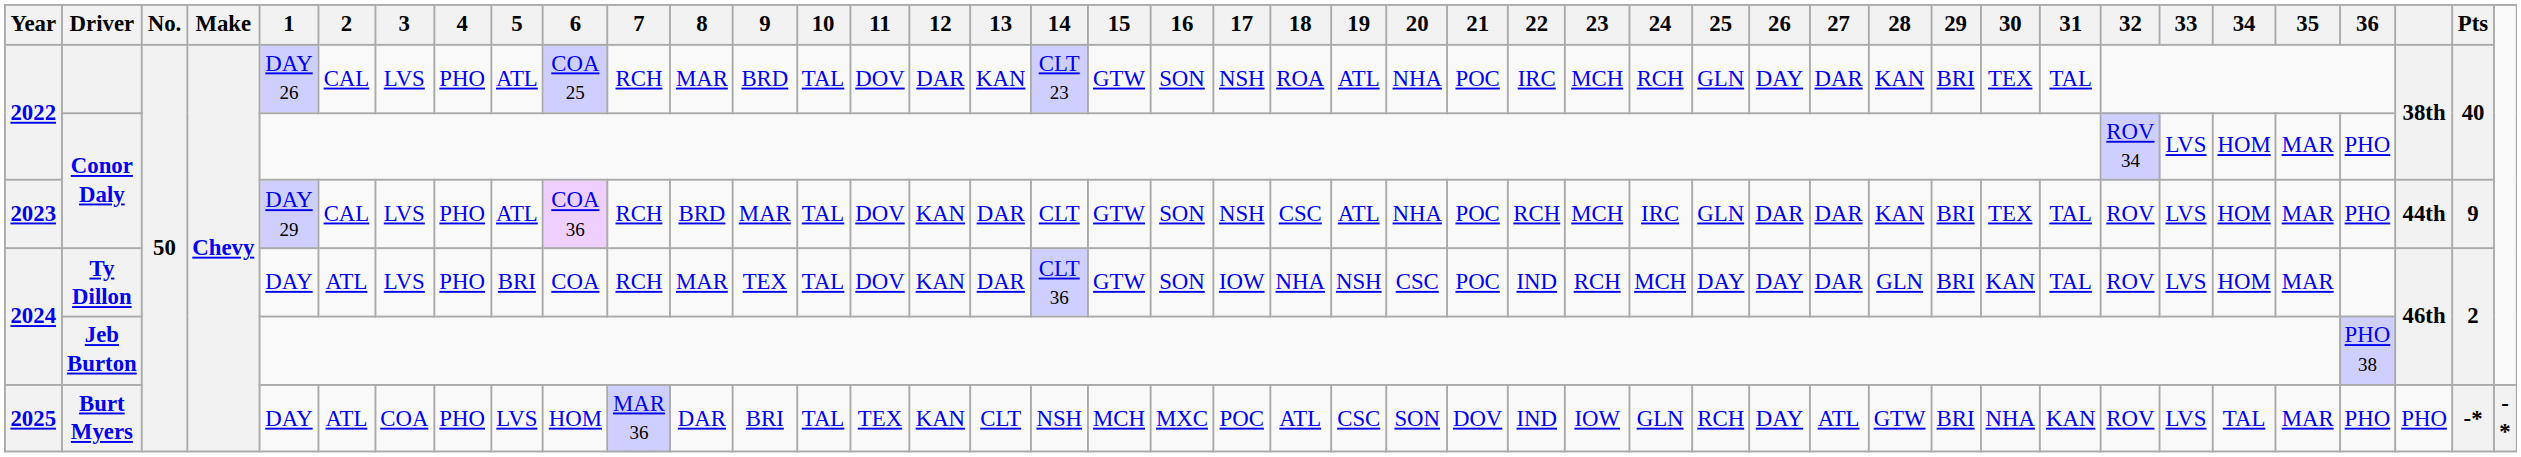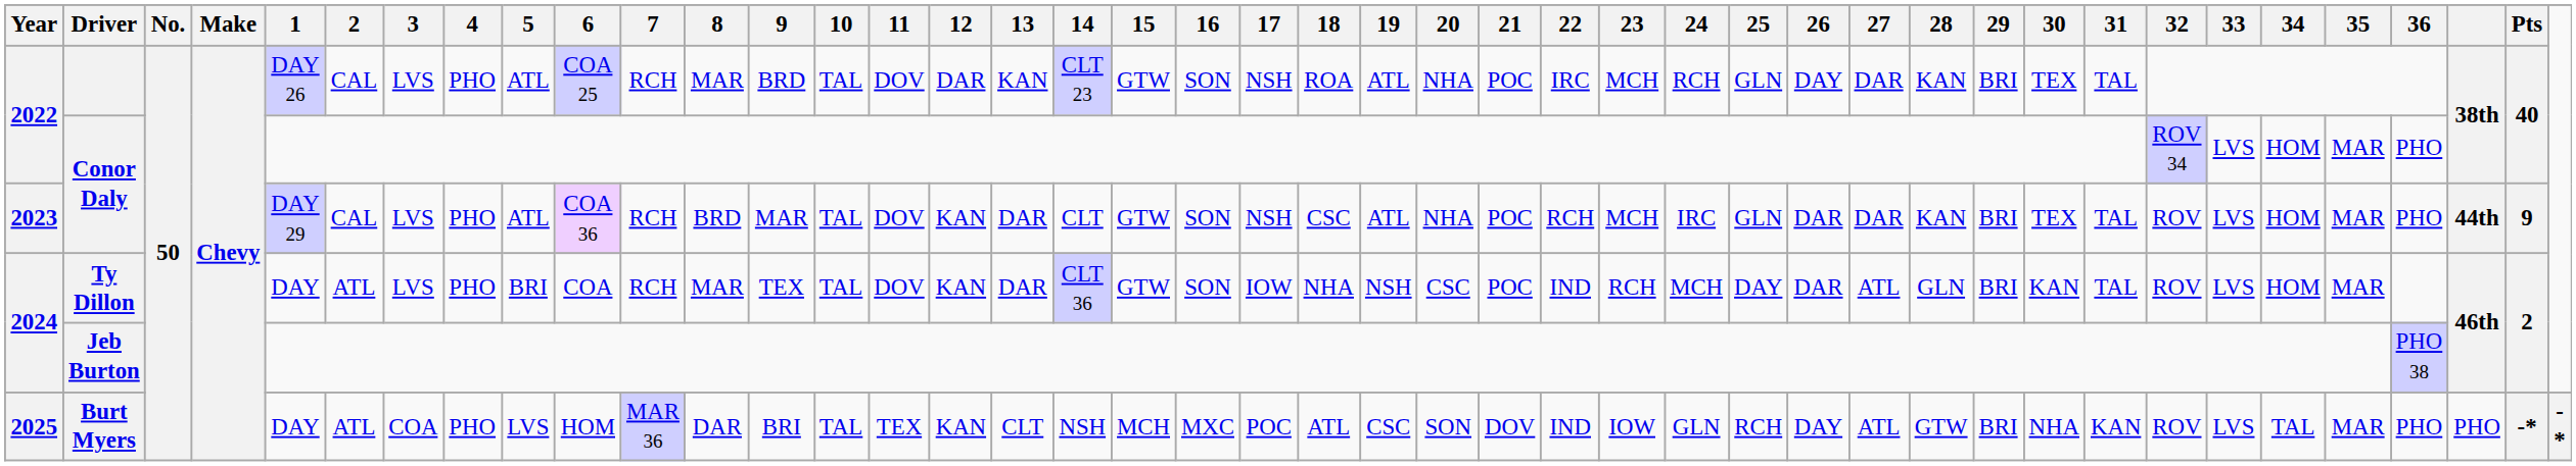Ty Dillon | 26: DAY -> DAR
Ty Dillon | 27: DAR -> ATL
